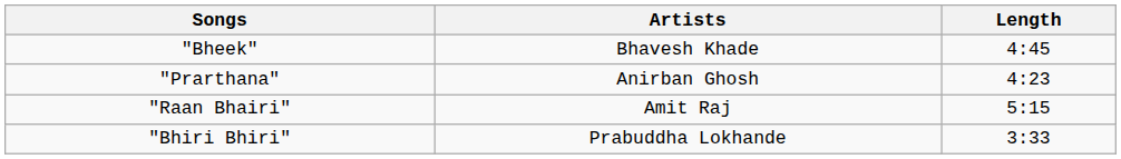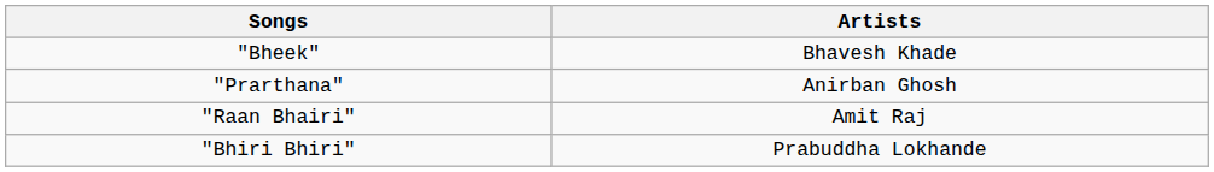- column: Length | 4:45 | 4:23 | 5:15 | 3:33
